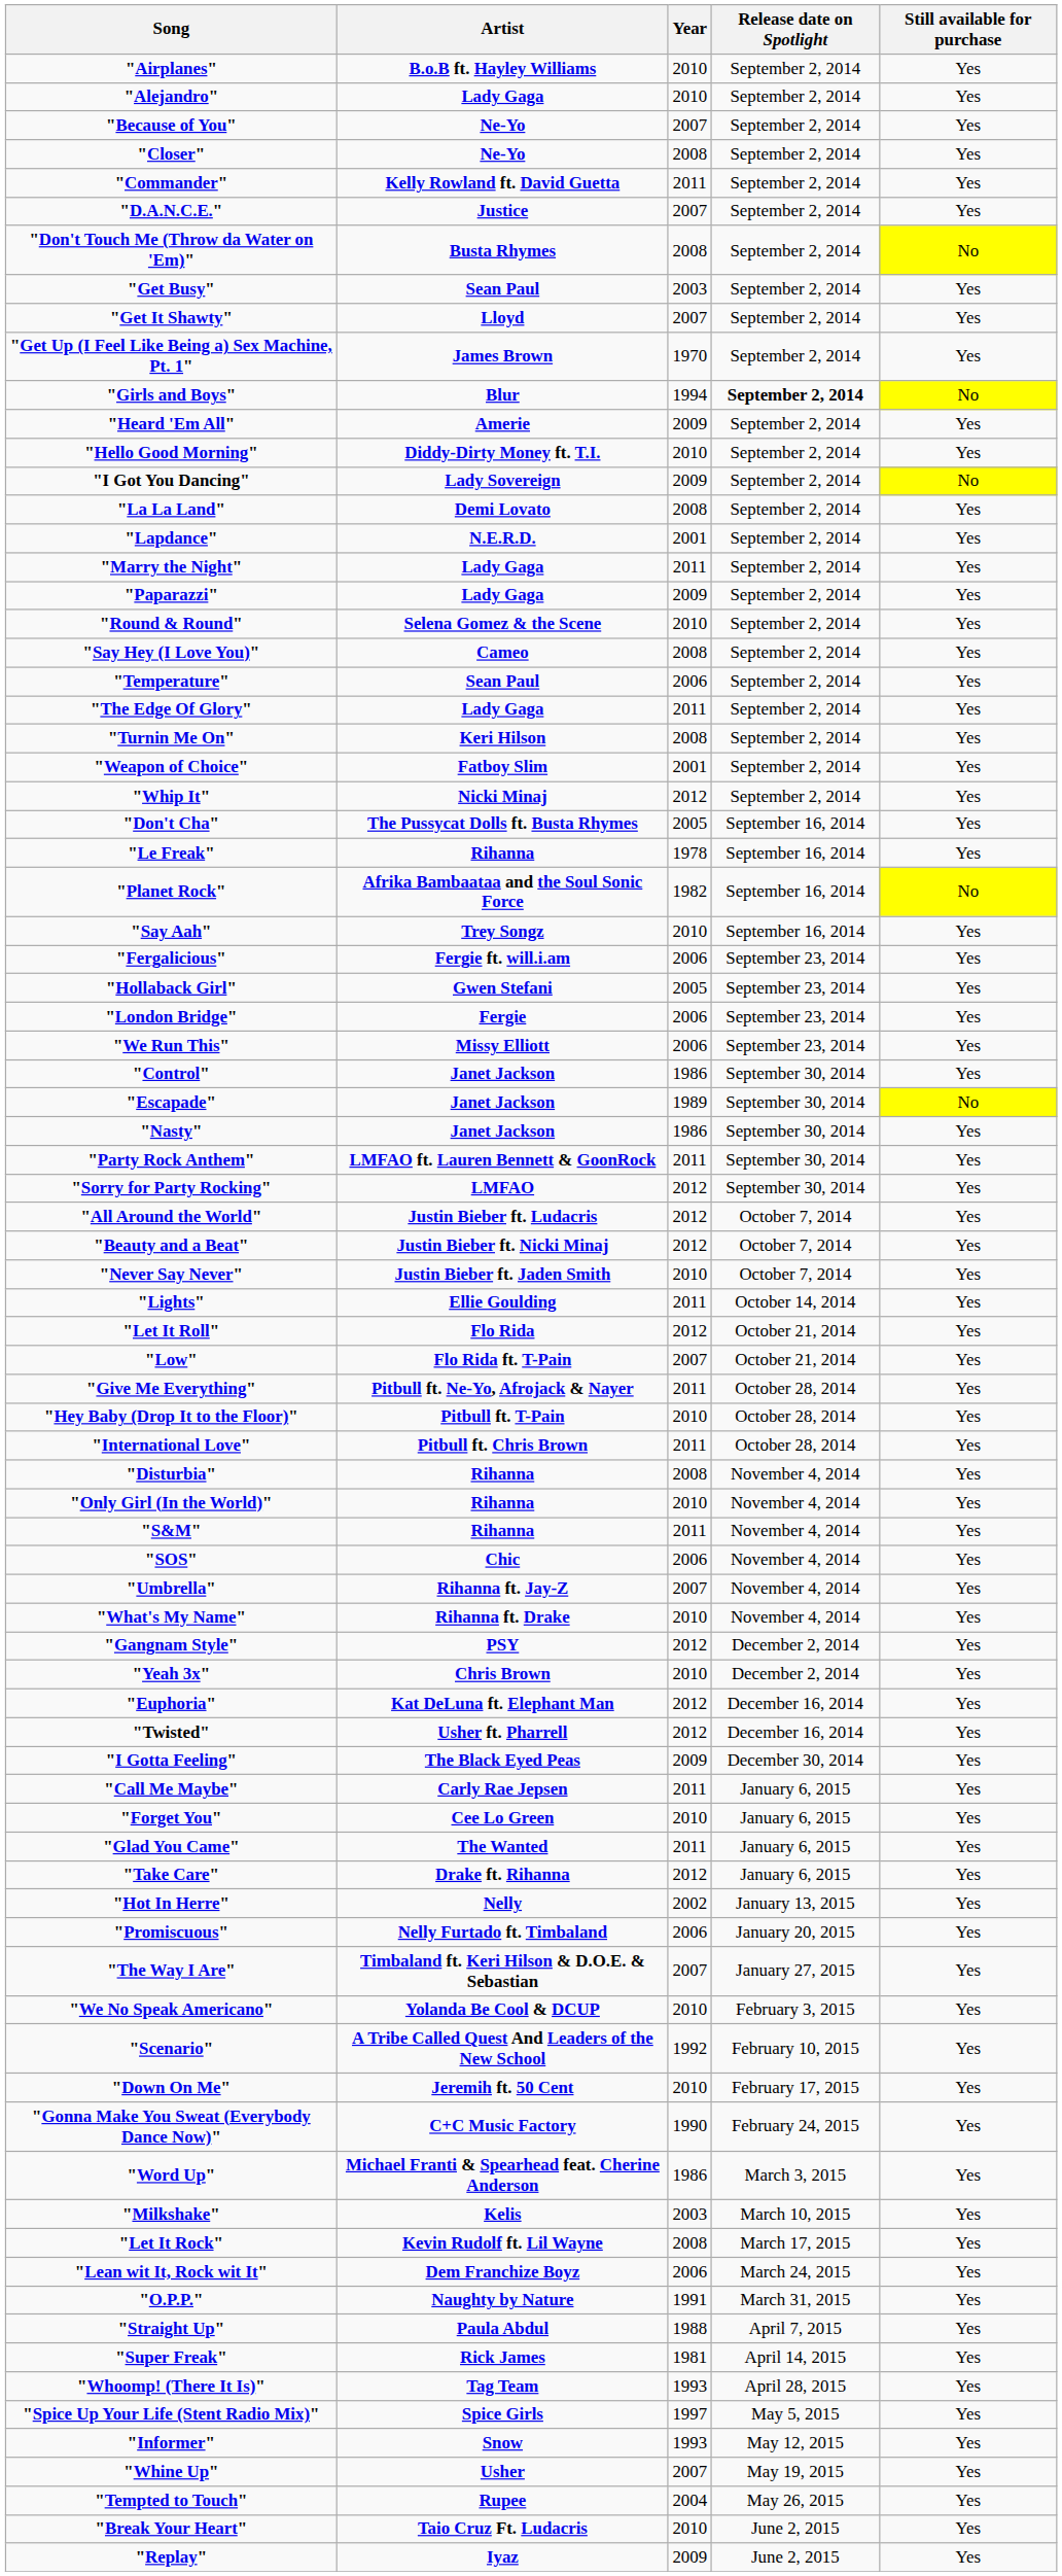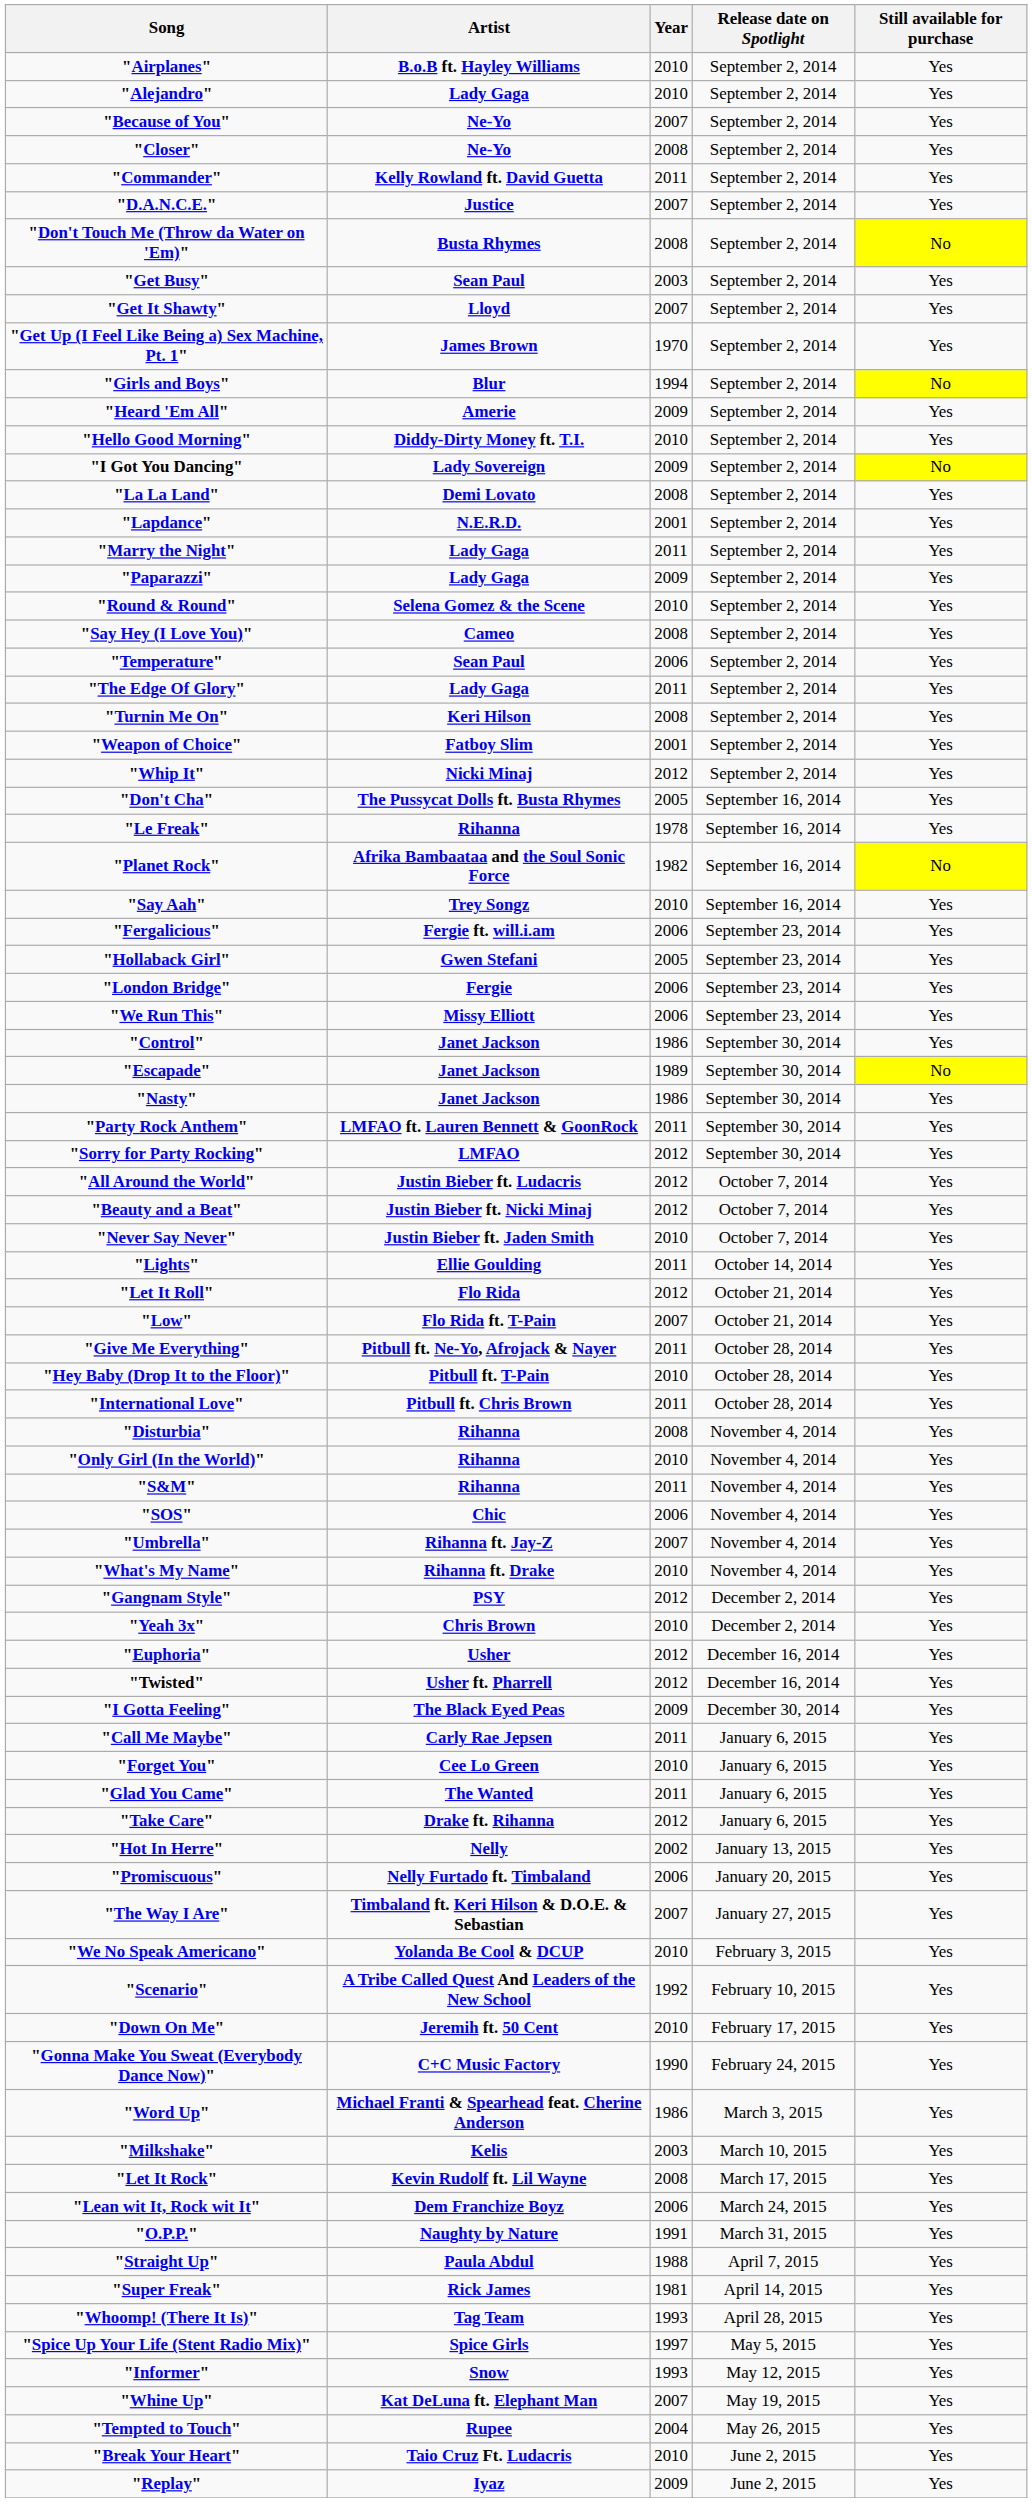"Girls and Boys" | Release date on Spotlight: bold -> normal
"Euphoria" | Artist: Kat DeLuna ft. Elephant Man -> Usher
"Whine Up" | Artist: Usher -> Kat DeLuna ft. Elephant Man
